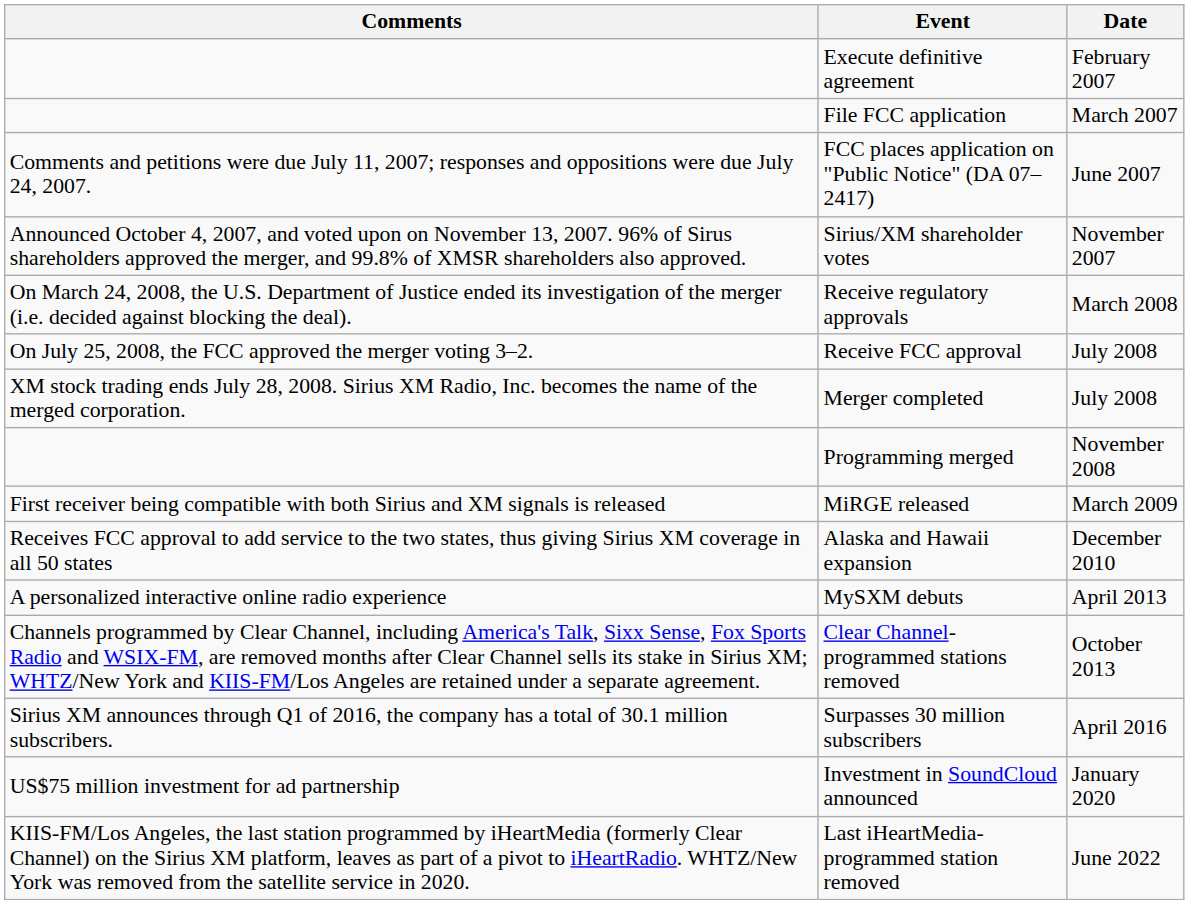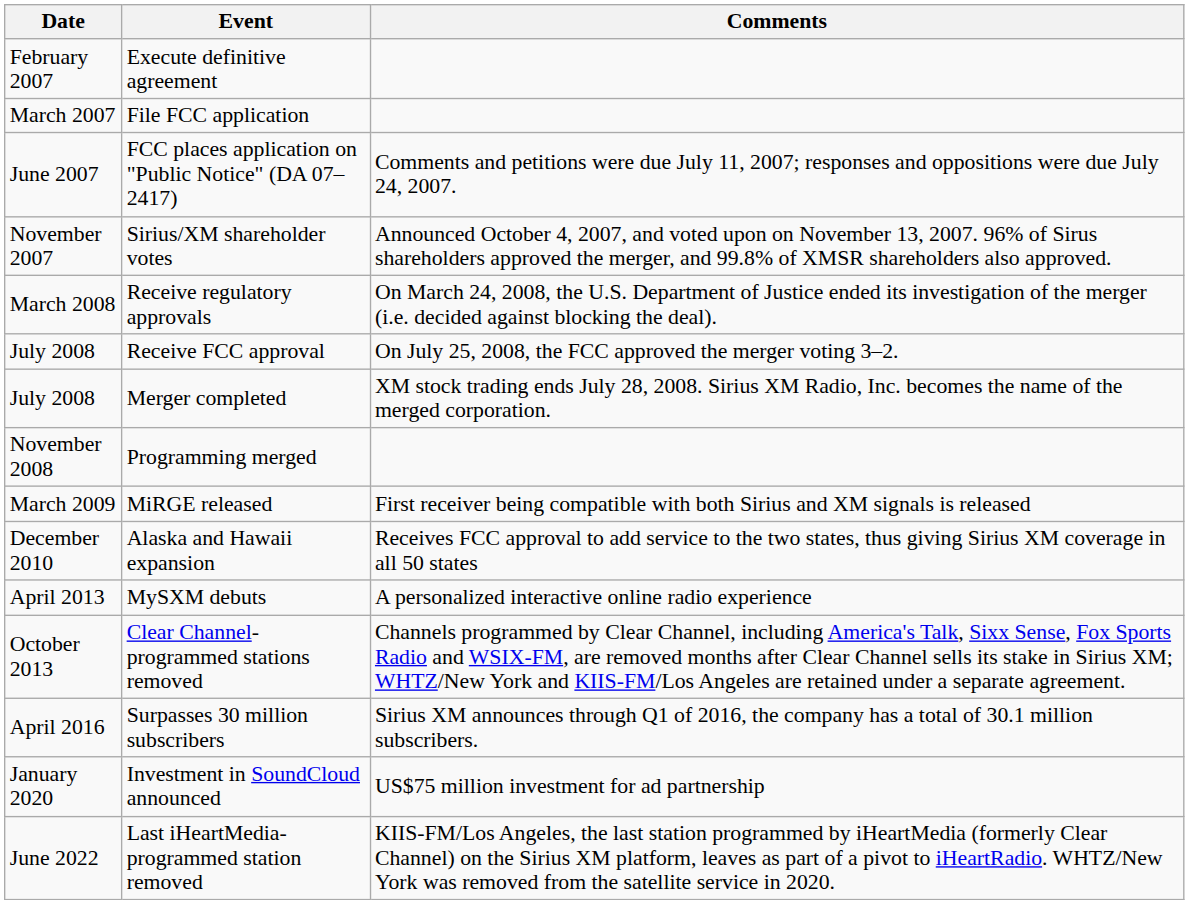columns swapped: Date <-> Comments
